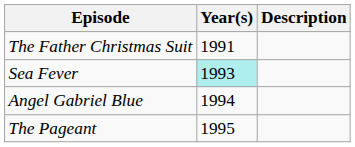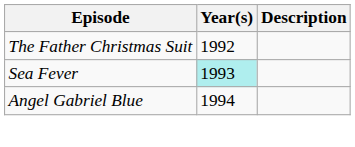The Father Christmas Suit | Year(s): 1991 -> 1992
- row: The Pageant | 1995
